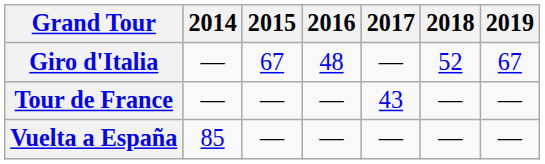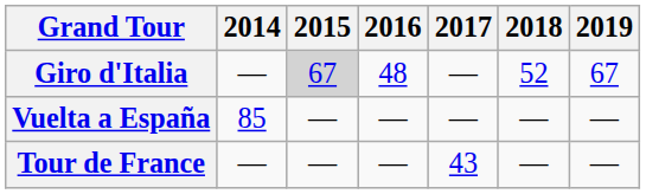Giro d'Italia | 2015: no background -> lightgrey background
rows swapped: Tour de France <-> Vuelta a España
